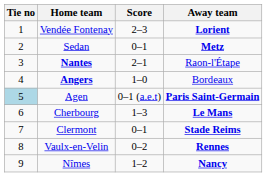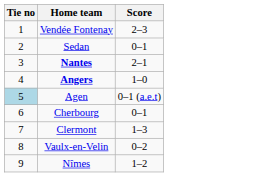- column: Away team | Lorient | Metz | Raon-l'Étape | Bordeaux | Paris Saint-Germain | Le Mans | Stade Reims | Rennes | Nancy
Cherbourg | Score: 1–3 -> 0–1
Clermont | Score: 0–1 -> 1–3
